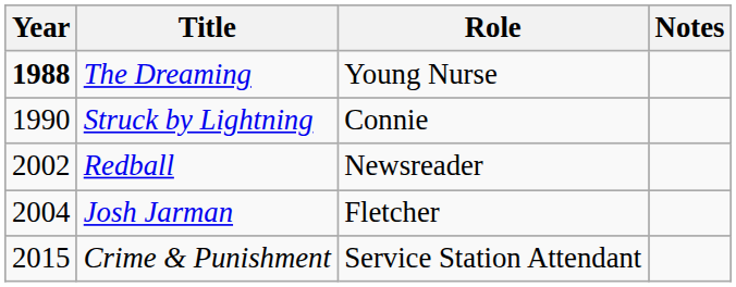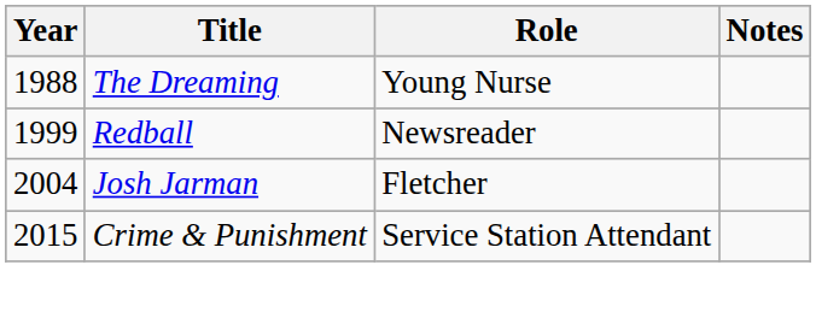The Dreaming | Year: bold -> normal
- row: 1990 | Struck by Lightning | Connie
Redball | Year: 2002 -> 1999
